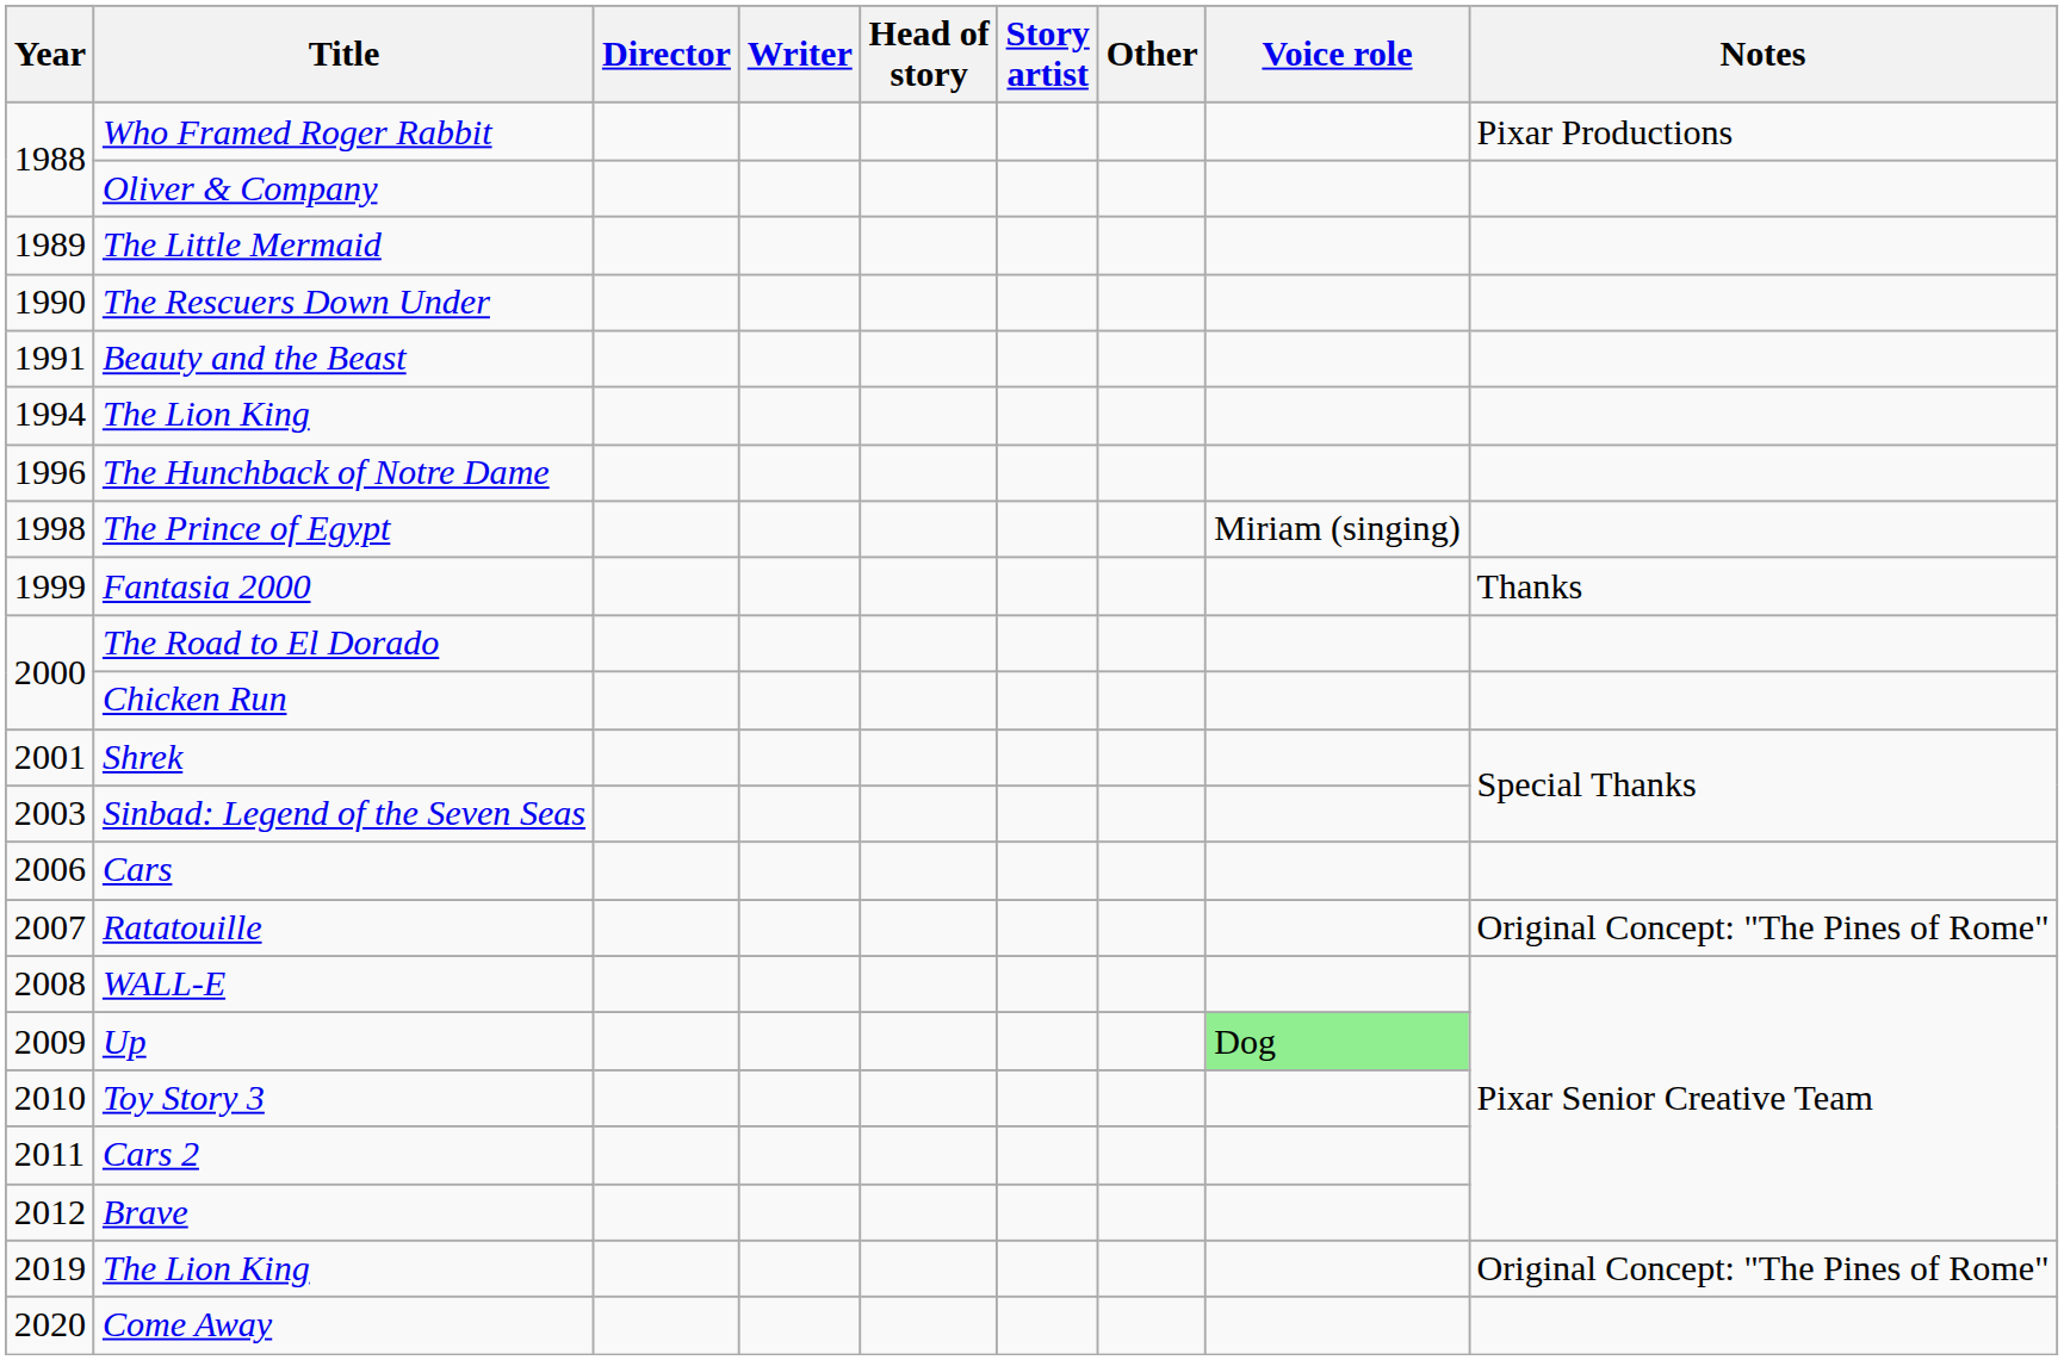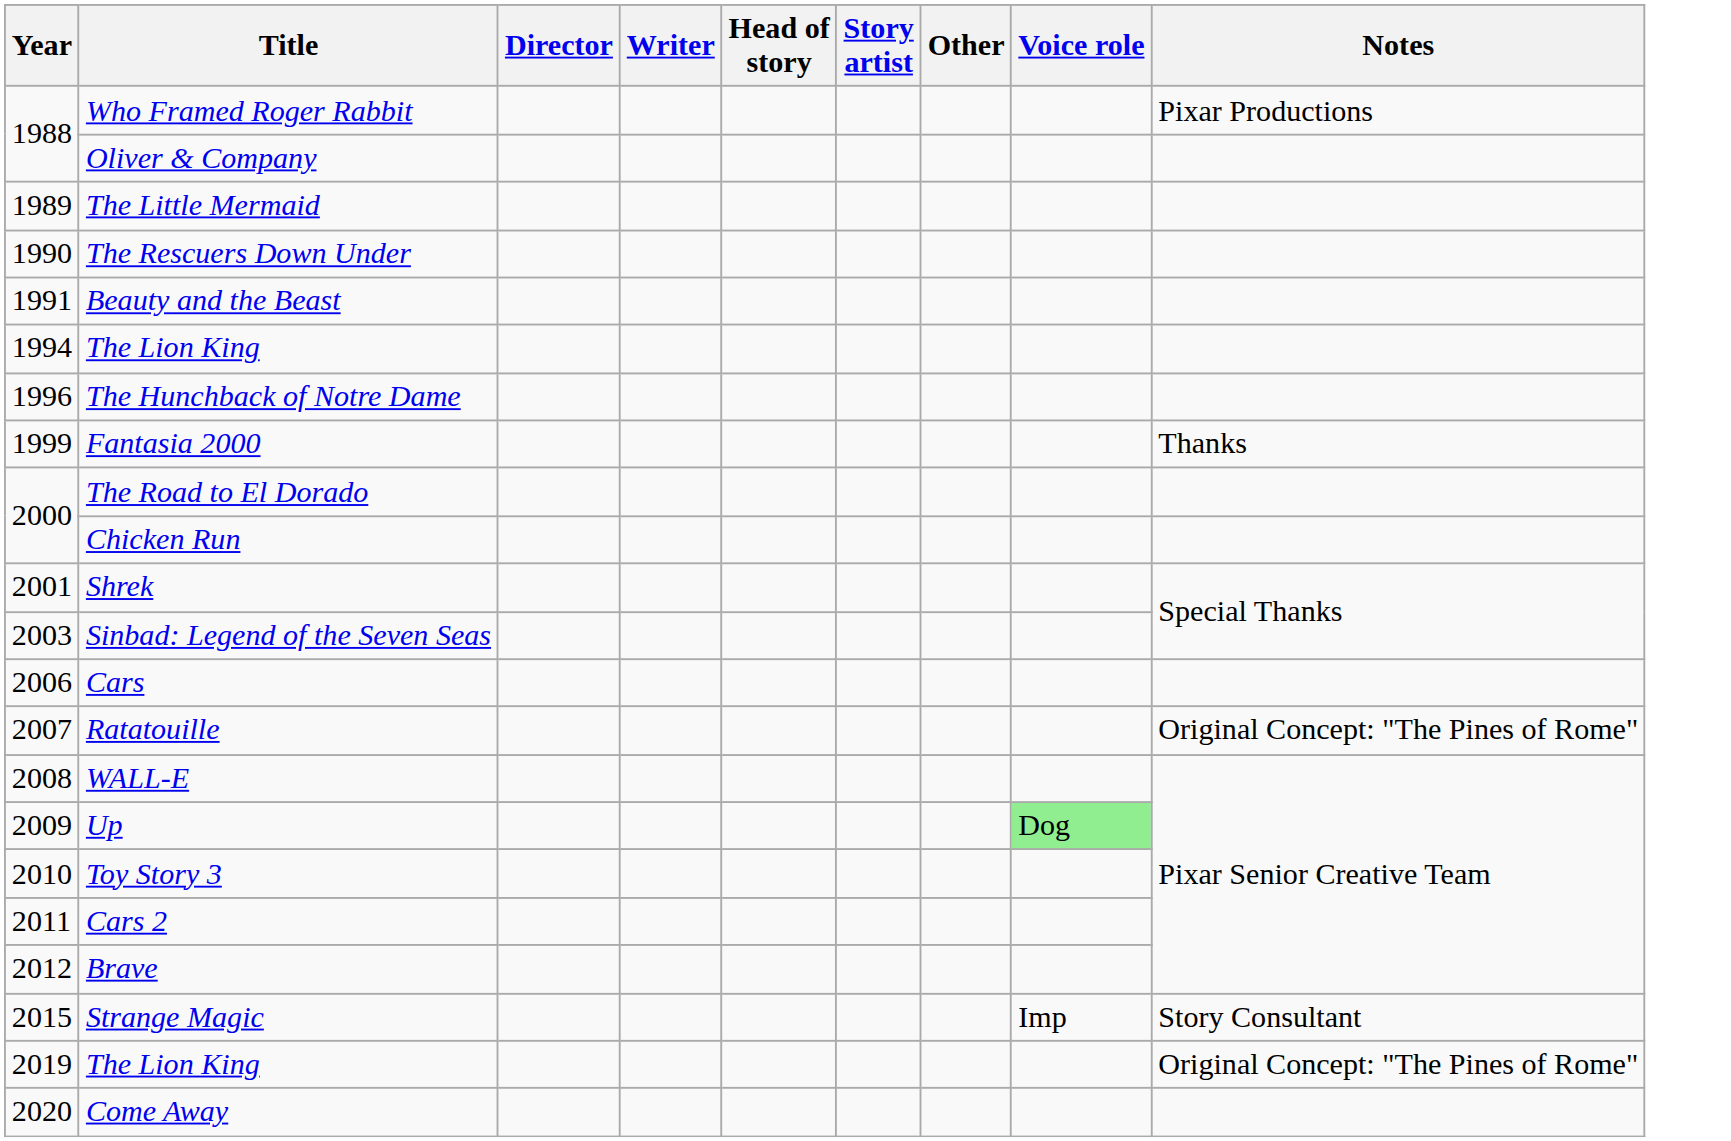- row: 1998 | The Prince of Egypt | Miriam (singing)
+ row: 2015 | Strange Magic | Imp | Story Consultant
